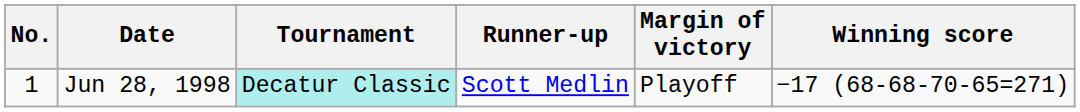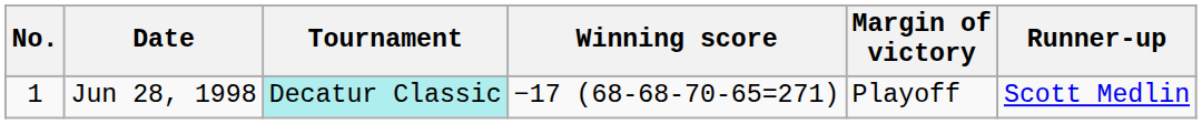columns swapped: Winning score <-> Runner-up
